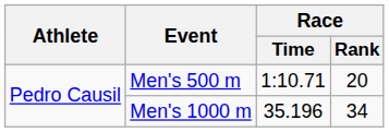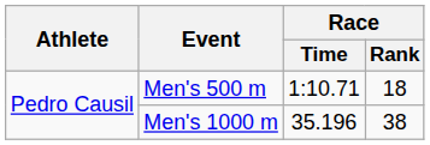Men's 500 m | Race / Rank: 20 -> 18
Men's 1000 m | Race / Rank: 34 -> 38
